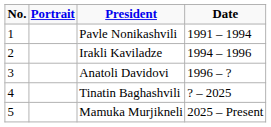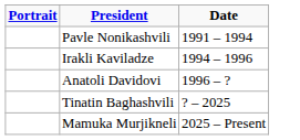- column: No. | 1 | 2 | 3 | 4 | 5
